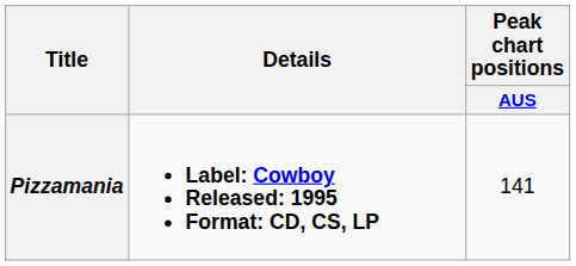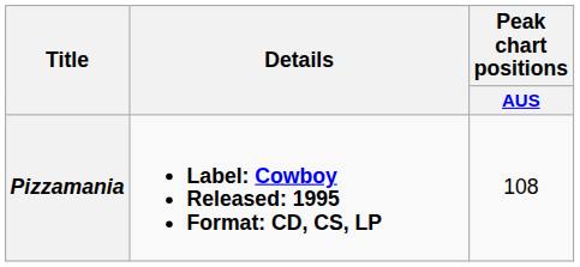Pizzamania | Peak chart positions / AUS: 141 -> 108
